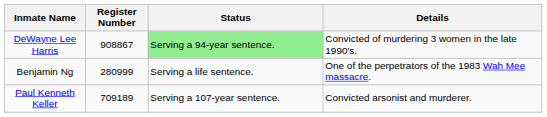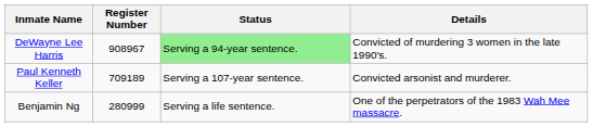DeWayne Lee Harris | Register Number: 908867 -> 908967
rows swapped: Paul Kenneth Keller <-> Benjamin Ng
